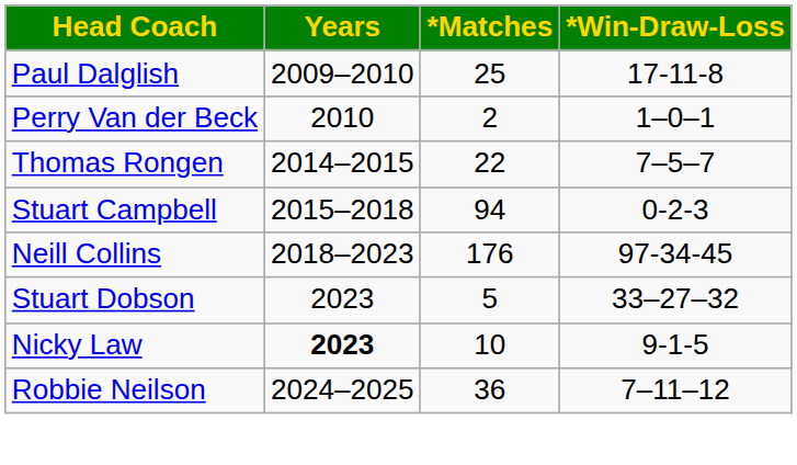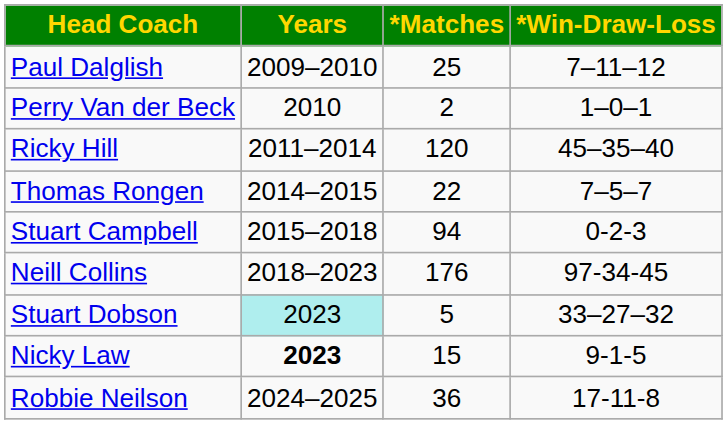Paul Dalglish | *Win-Draw-Loss: 17-11-8 -> 7–11–12
+ row: Ricky Hill | 2011–2014 | 120 | 45–35–40
Stuart Dobson | Years: no background -> paleturquoise background
Nicky Law | *Matches: 10 -> 15
Robbie Neilson | *Win-Draw-Loss: 7–11–12 -> 17-11-8
